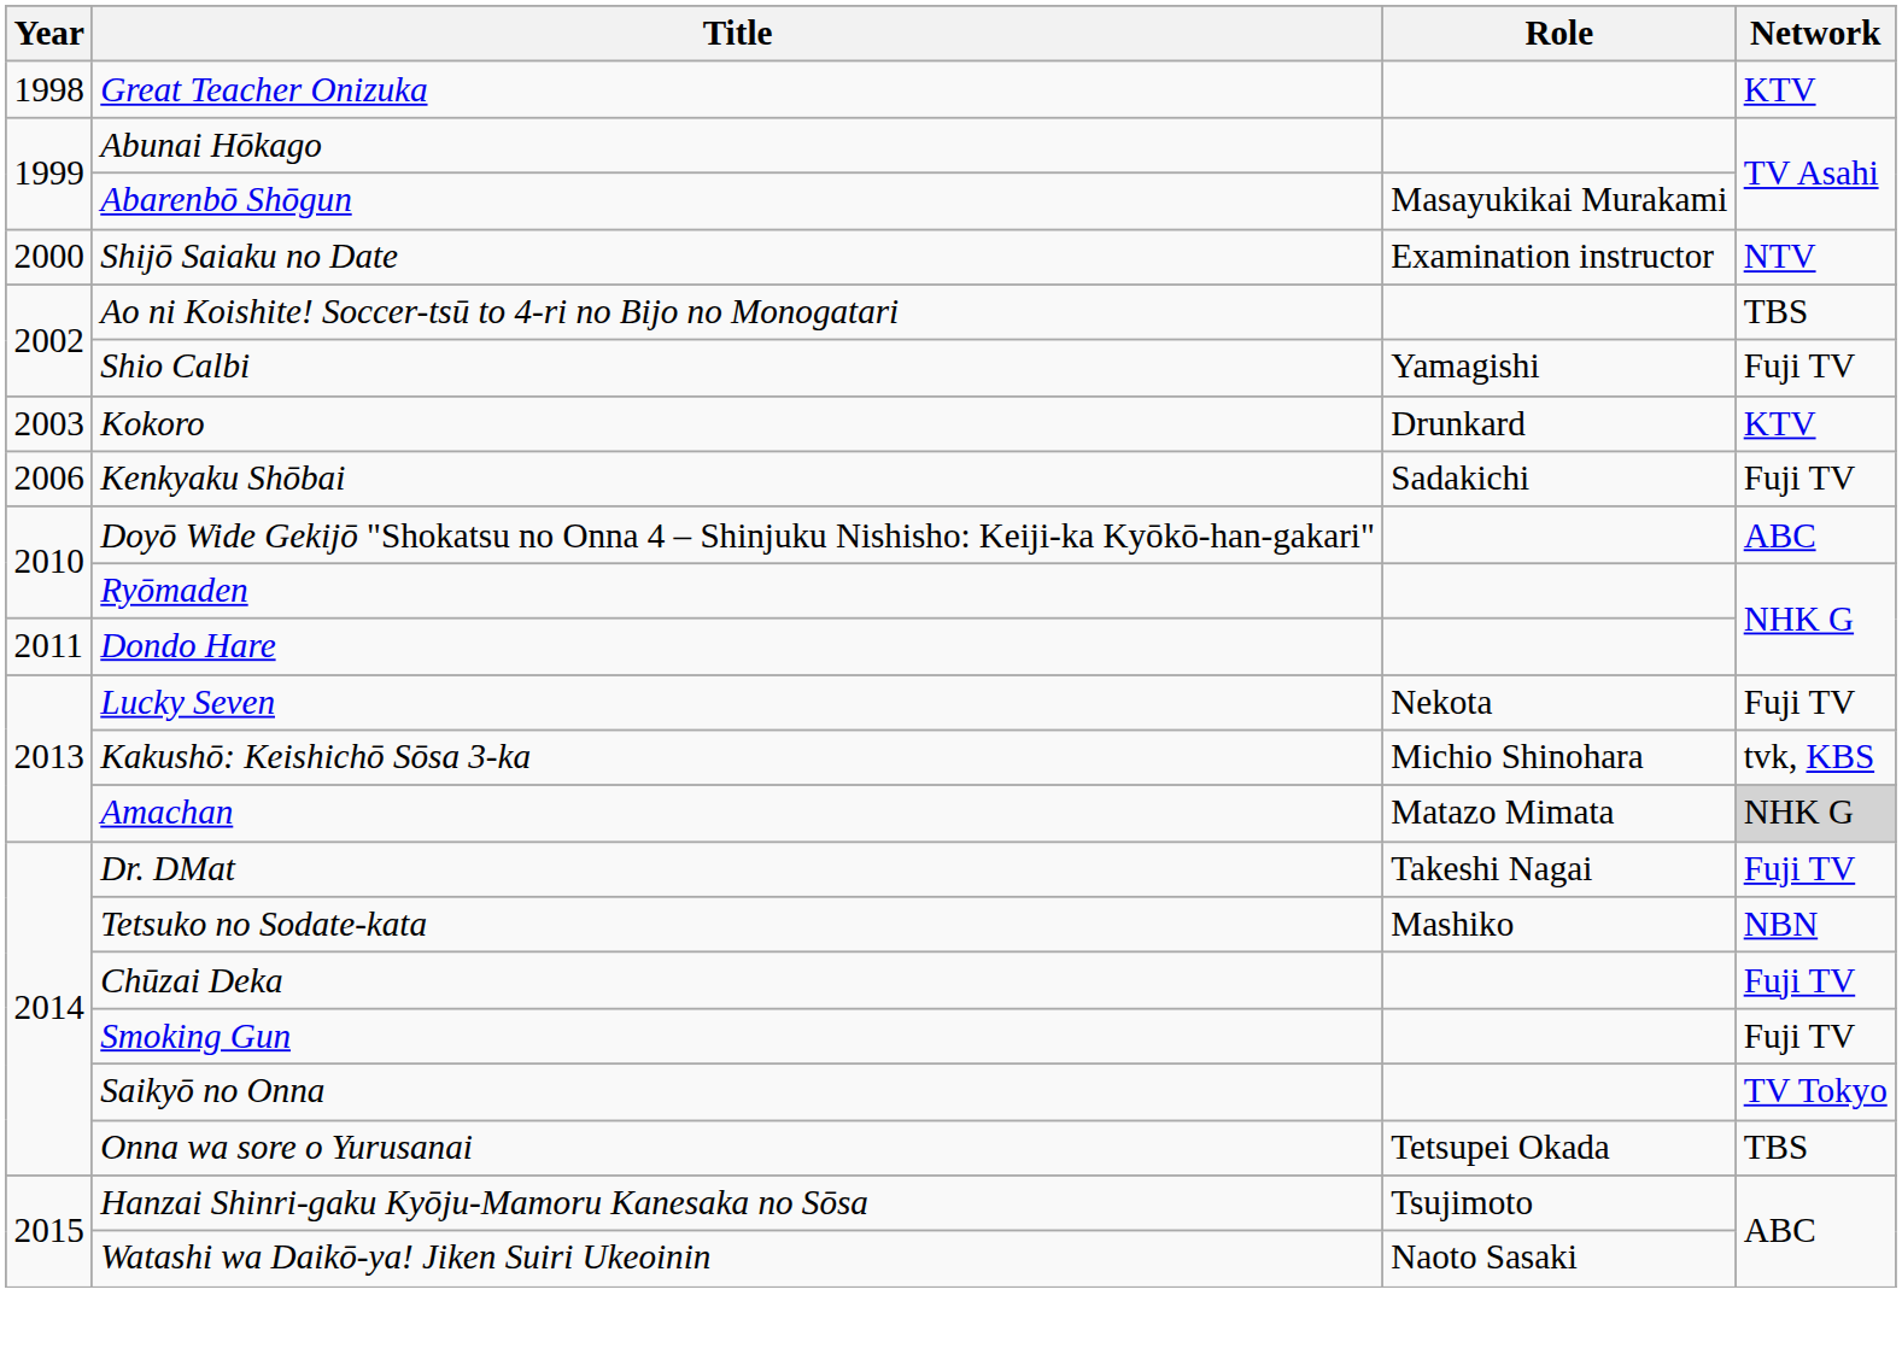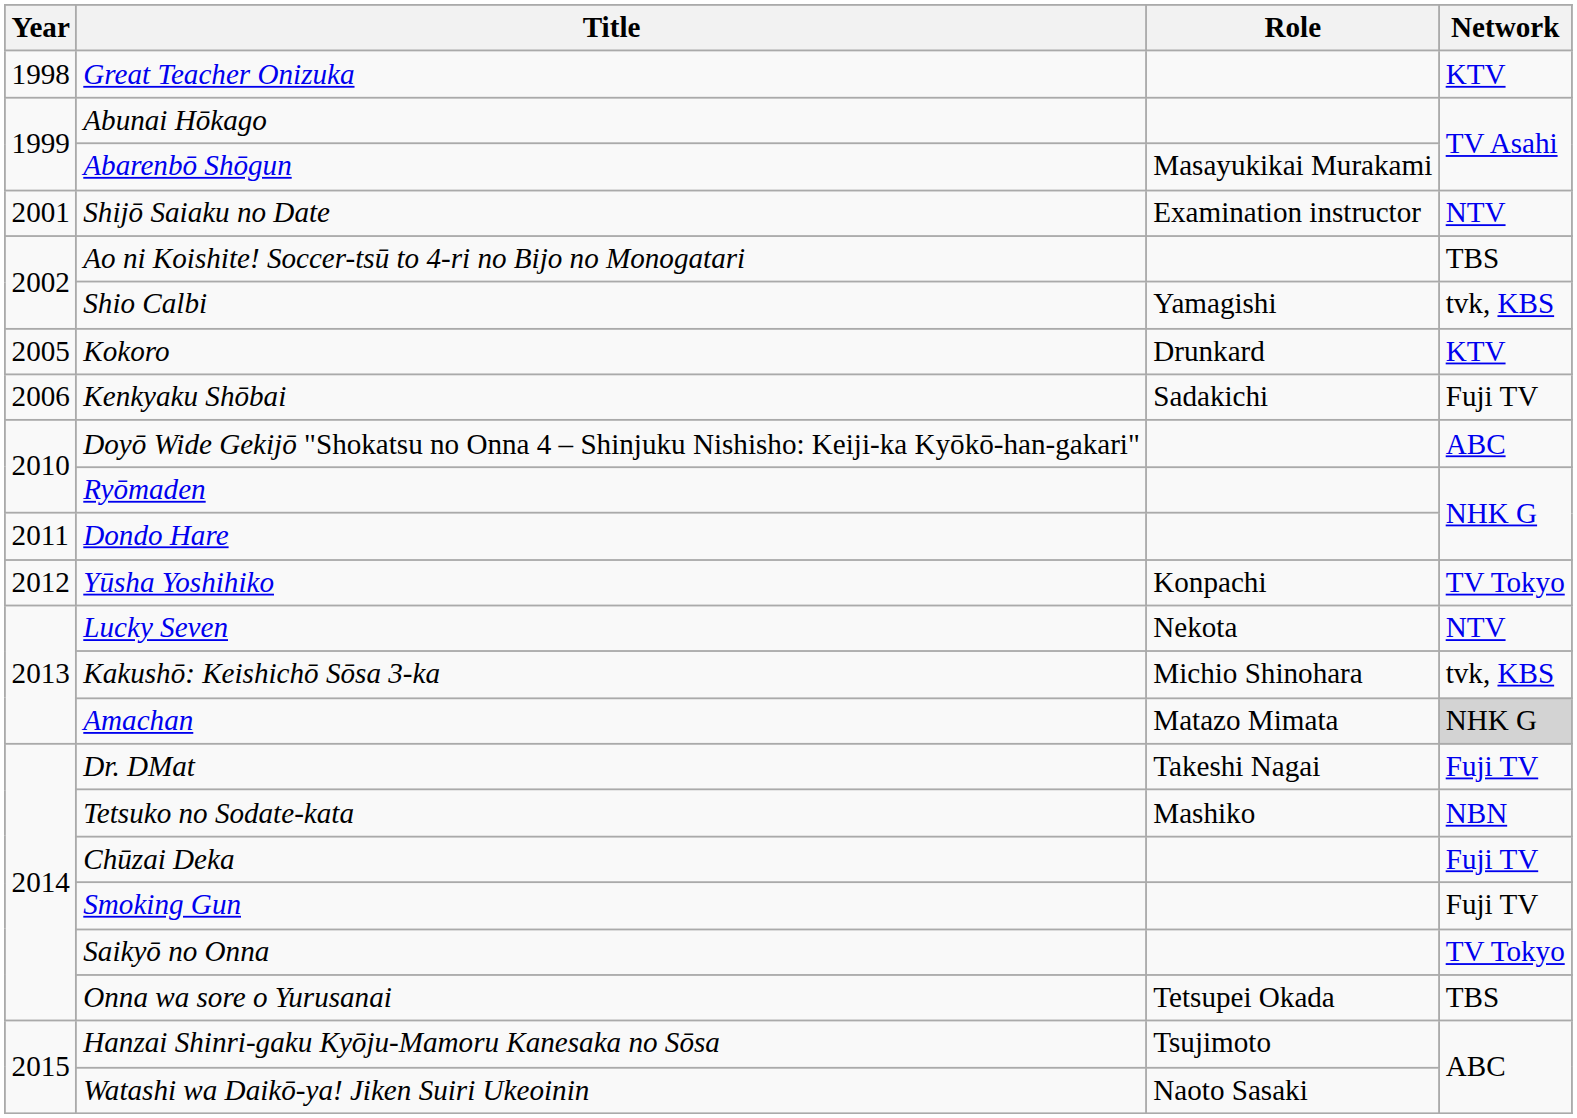Shijō Saiaku no Date | Year: 2000 -> 2001
Shio Calbi | Network: Fuji TV -> tvk, KBS
Kokoro | Year: 2003 -> 2005
+ row: 2012 | Yūsha Yoshihiko | Konpachi | TV Tokyo
Lucky Seven | Network: Fuji TV -> NTV
